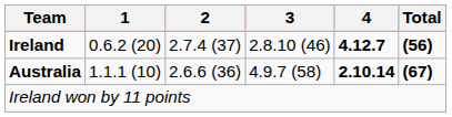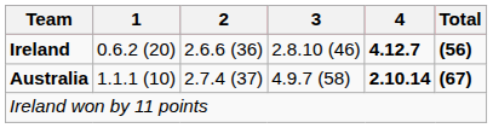Ireland | 2: 2.7.4 (37) -> 2.6.6 (36)
Australia | 2: 2.6.6 (36) -> 2.7.4 (37)
